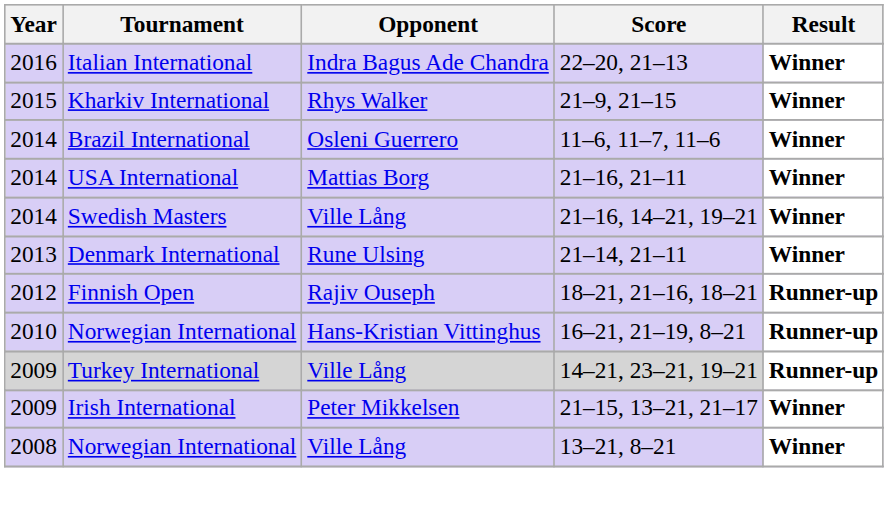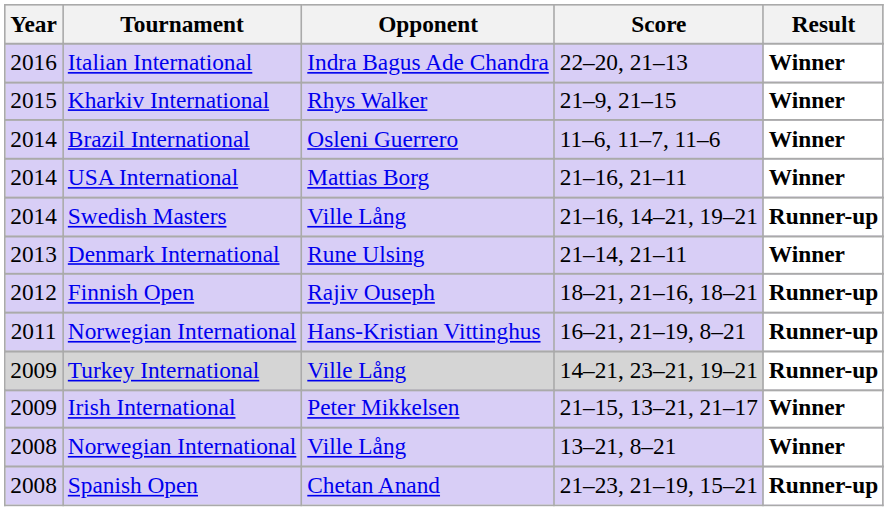Swedish Masters | Result: Winner -> Runner-up
Norwegian International / 16–21, 21–19, 8–21 | Year: 2010 -> 2011
+ row: 2008 | Spanish Open | Chetan Anand | 21–23, 21–19, 15–21 | Runner-up
